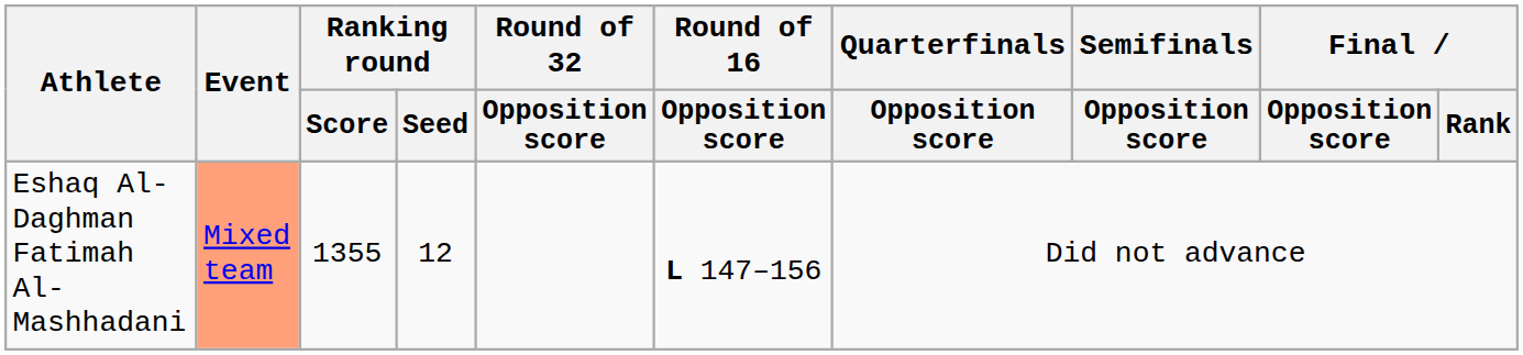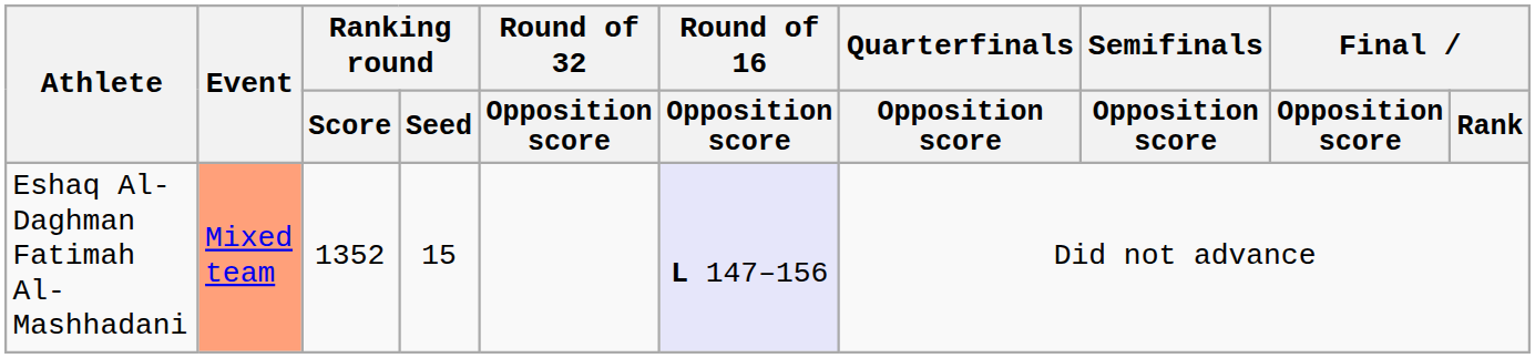Eshaq Al-Daghman Fatimah Al-Mashhadani | Ranking round / Score: 1355 -> 1352
Eshaq Al-Daghman Fatimah Al-Mashhadani | Ranking round / Seed: 12 -> 15
Eshaq Al-Daghman Fatimah Al-Mashhadani | Round of 16 / Opposition score: no background -> lavender background
